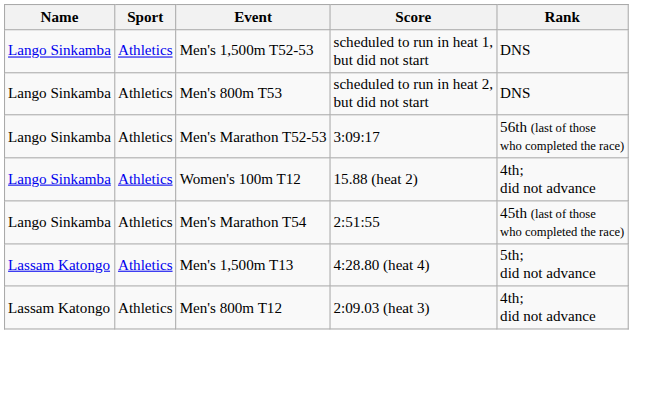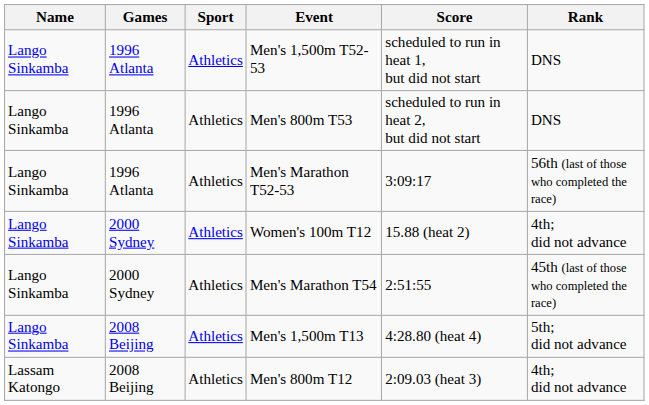+ column: Games | 1996 Atlanta | 1996 Atlanta | 1996 Atlanta | 2000 Sydney | 2000 Sydney | 2008 Beijing | 2008 Beijing
Men's 1,500m T13 | Name: Lassam Katongo -> Lango Sinkamba
